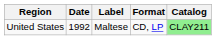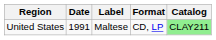United States | Date: 1992 -> 1991
